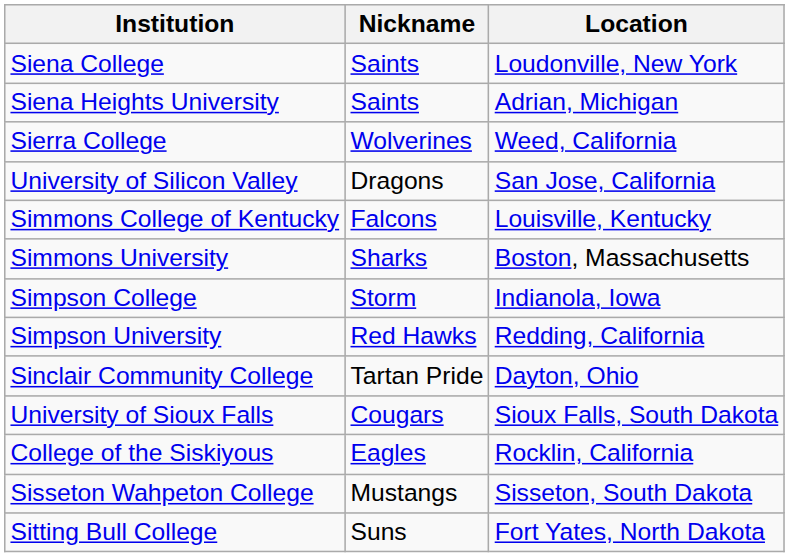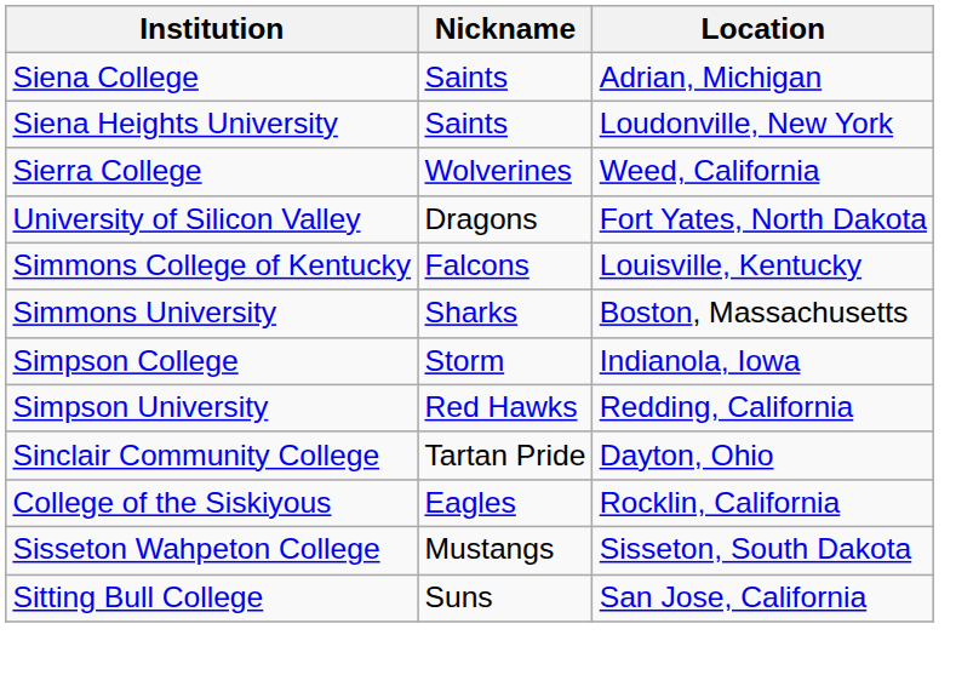Siena College | Location: Loudonville, New York -> Adrian, Michigan
Siena Heights University | Location: Adrian, Michigan -> Loudonville, New York
University of Silicon Valley | Location: San Jose, California -> Fort Yates, North Dakota
- row: University of Sioux Falls | Cougars | Sioux Falls, South Dakota
Sitting Bull College | Location: Fort Yates, North Dakota -> San Jose, California
